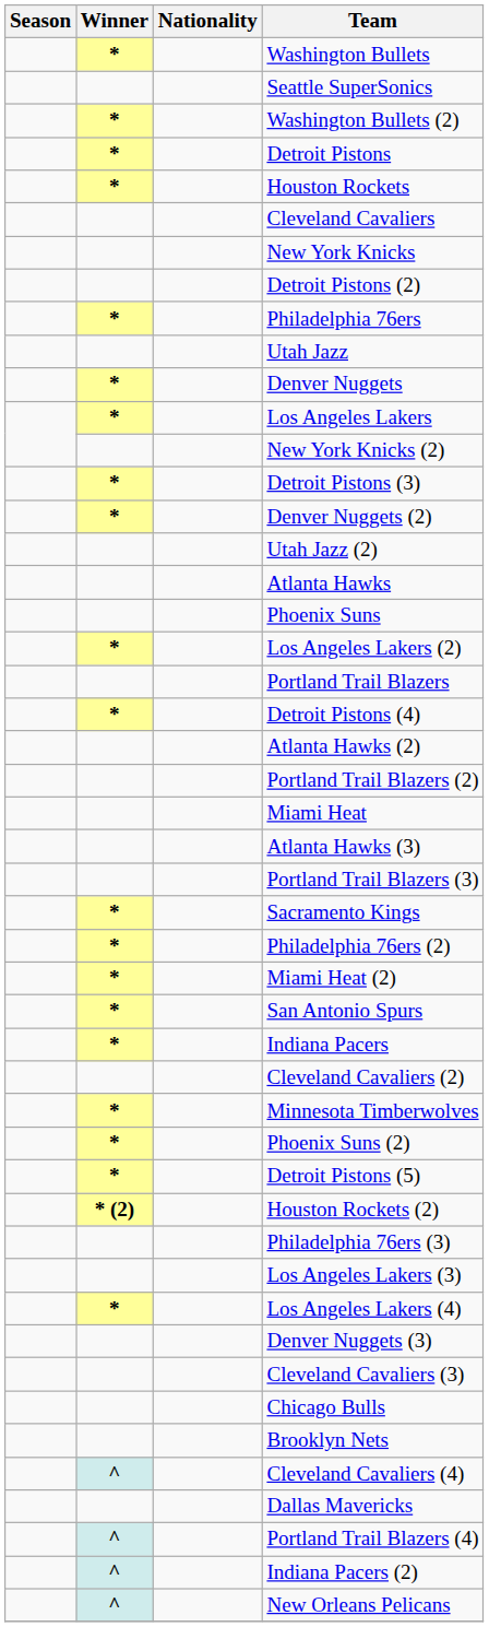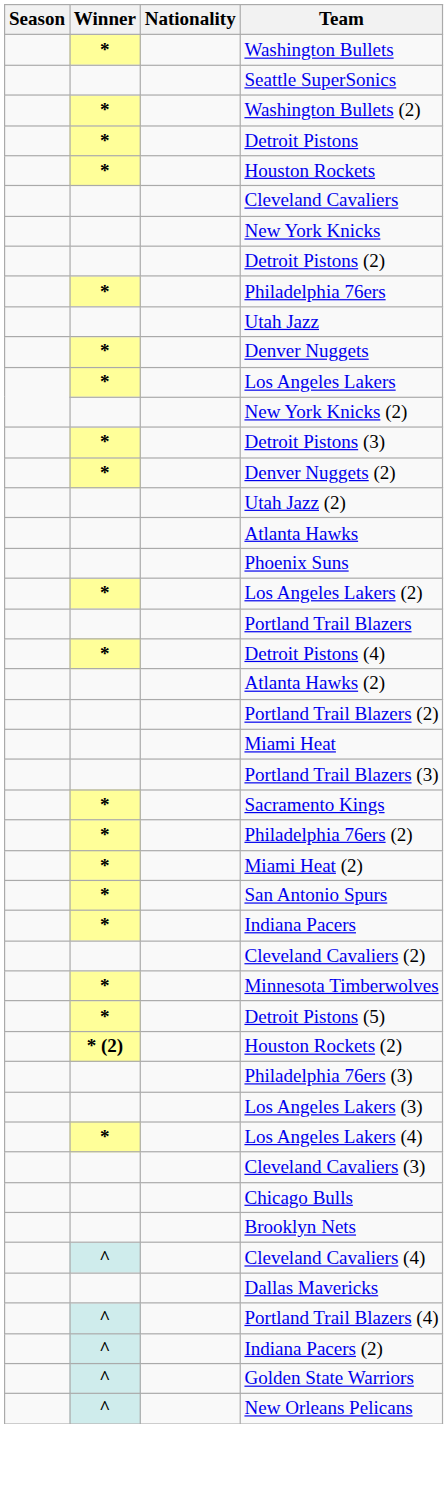- row: Atlanta Hawks (3)
- row: * | Phoenix Suns (2)
- row: Denver Nuggets (3)
+ row: ^ | Golden State Warriors
